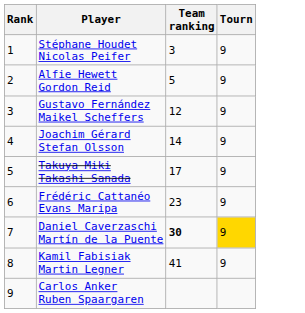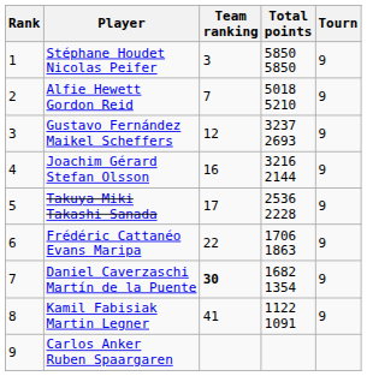+ column: Total points | 5850 5850 | 5018 5210 | 3237 2693 | 3216 2144 | 2536 2228 | 1706 1863 | 1682 1354 | 1122 1091
Alfie Hewett Gordon Reid | Team ranking: 5 -> 7
Joachim Gérard Stefan Olsson | Team ranking: 14 -> 16
Frédéric Cattanéo Evans Maripa | Team ranking: 23 -> 22
Daniel Caverzaschi Martín de la Puente | Tourn: gold background -> no background
